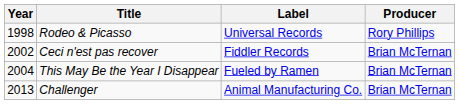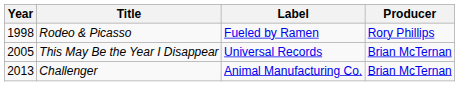Rodeo & Picasso | Label: Universal Records -> Fueled by Ramen
- row: 2002 | Ceci n'est pas recover | Fiddler Records | Brian McTernan
This May Be the Year I Disappear | Year: 2004 -> 2005
This May Be the Year I Disappear | Label: Fueled by Ramen -> Universal Records
